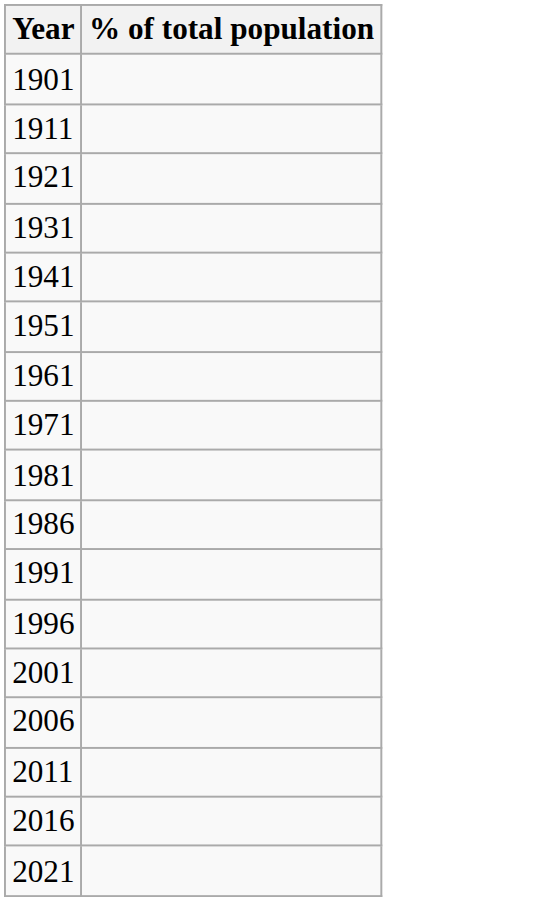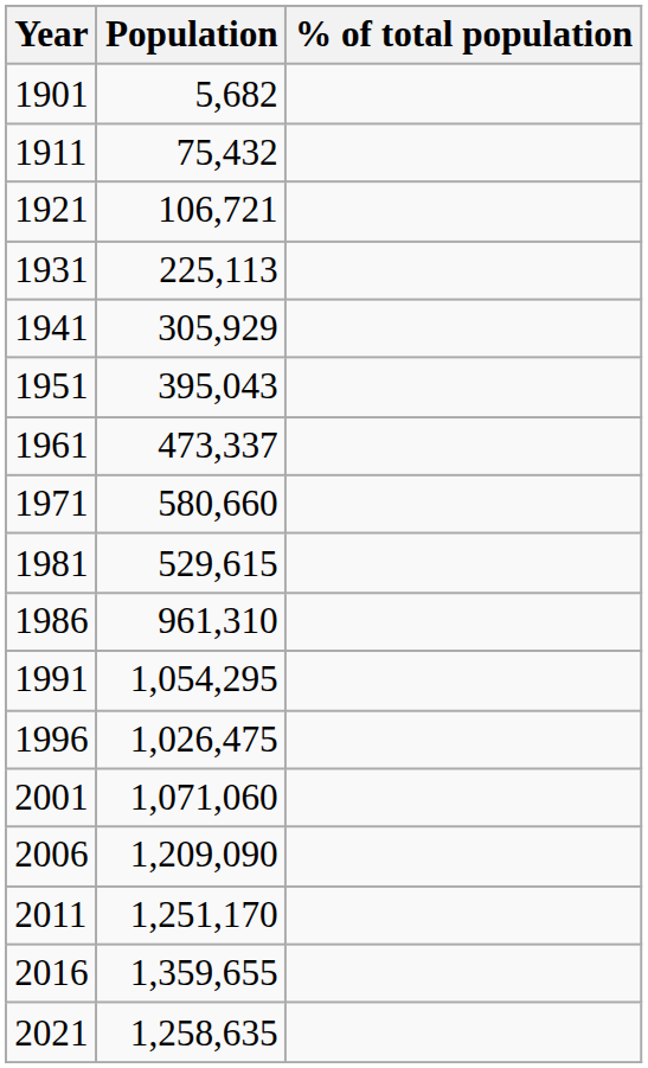+ column: Population | 5,682 | 75,432 | 106,721 | 225,113 | 305,929 | 395,043 | 473,337 | 580,660 | 529,615 | 961,310 | 1,054,295 | 1,026,475 | 1,071,060 | 1,209,090 | 1,251,170 | 1,359,655 | 1,258,635
